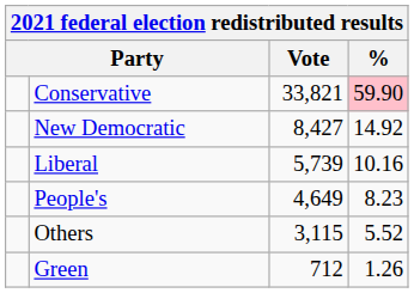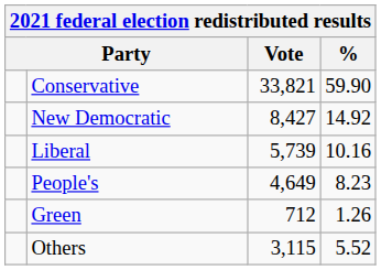Conservative | %: pink background -> no background
rows swapped: Green <-> Others
